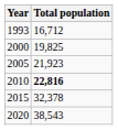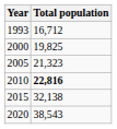2005 | Total population: 21,923 -> 21,323
2015 | Total population: 32,378 -> 32,138
